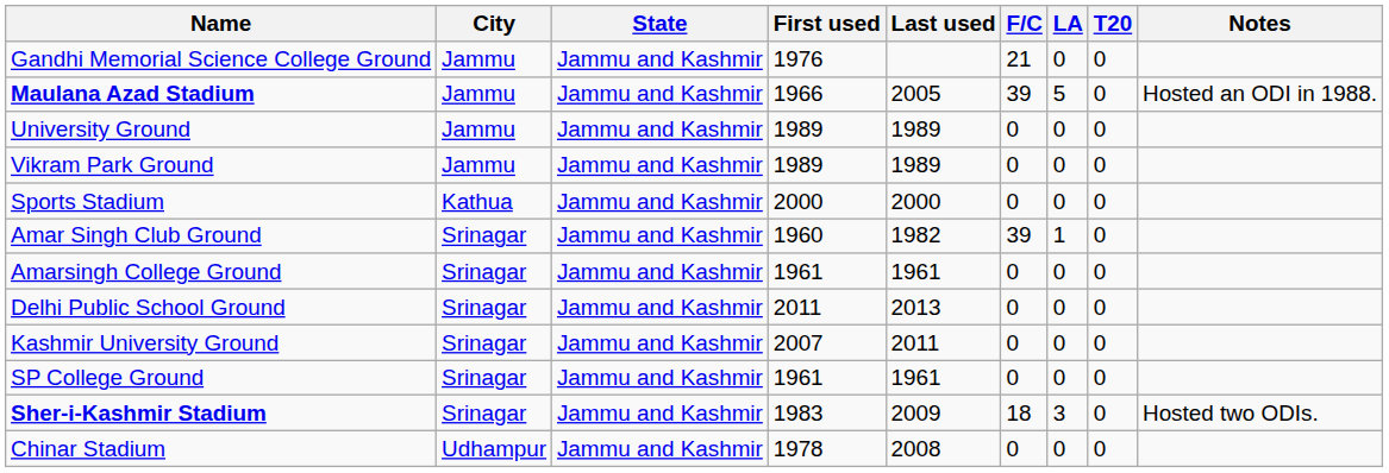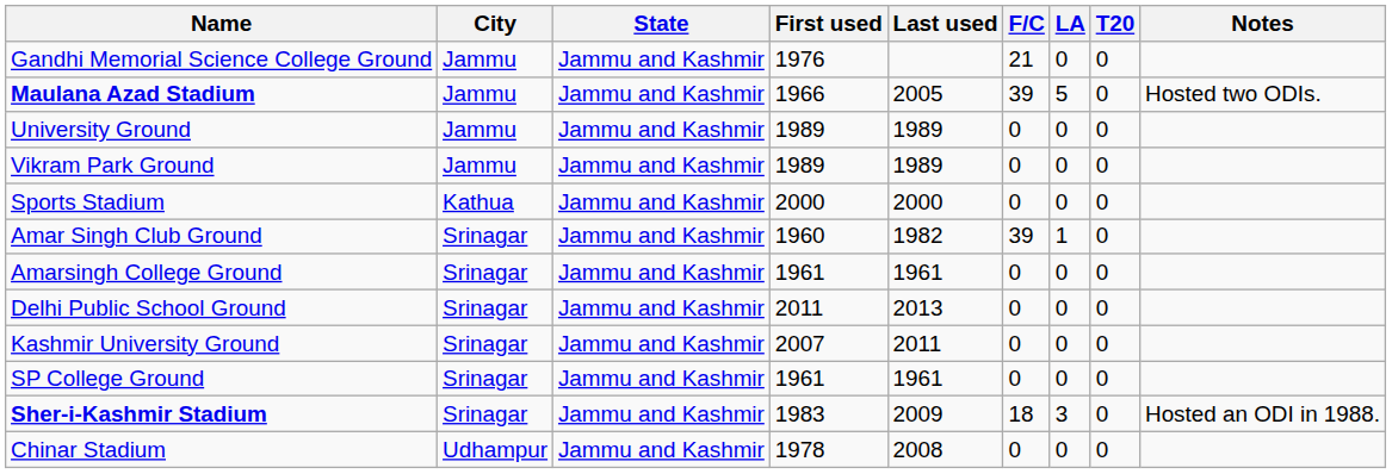Maulana Azad Stadium | Notes: Hosted an ODI in 1988. -> Hosted two ODIs.
Sher-i-Kashmir Stadium | Notes: Hosted two ODIs. -> Hosted an ODI in 1988.
